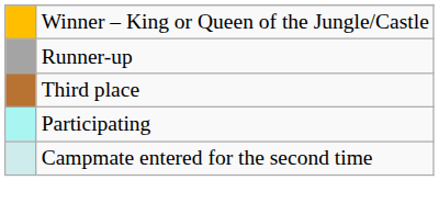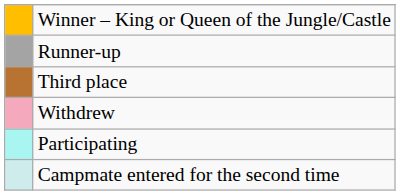+ row: Withdrew
